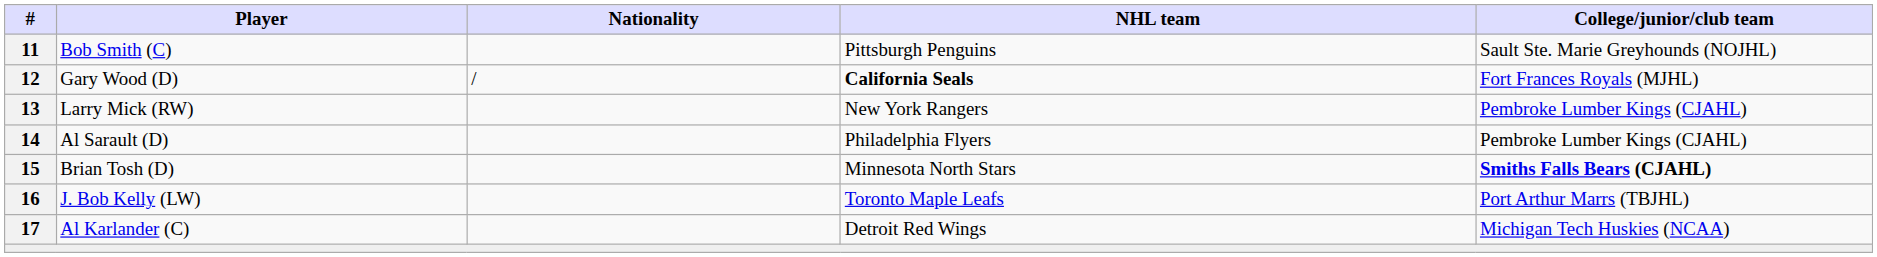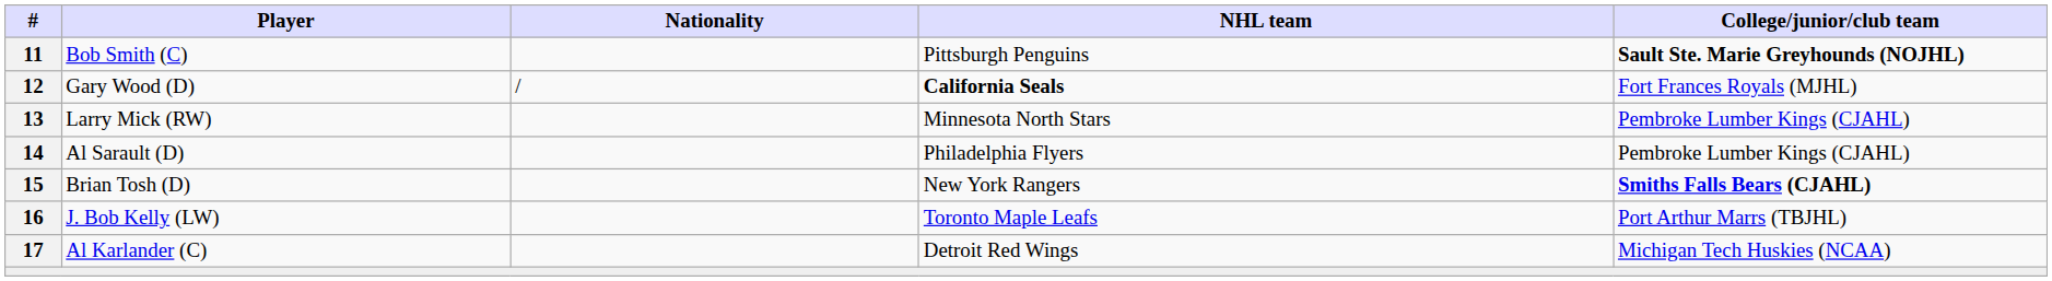Bob Smith (C) | College/junior/club team: normal -> bold
Larry Mick (RW) | NHL team: New York Rangers -> Minnesota North Stars
Brian Tosh (D) | NHL team: Minnesota North Stars -> New York Rangers
